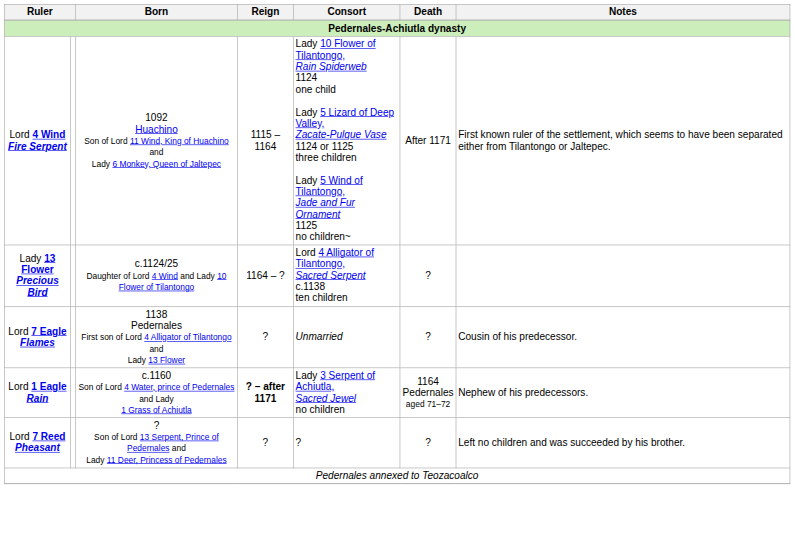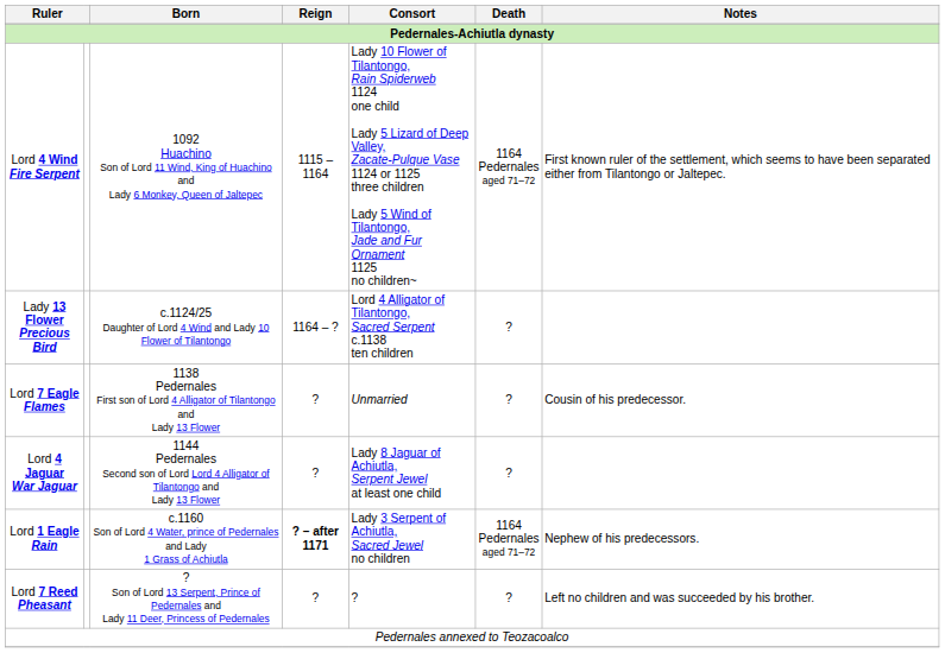Lord 4 Wind Fire Serpent | Death: After 1171 -> 1164 Pedernales aged 71–72
+ row: Lord 4 Jaguar War Jaguar | 1144 Pedernales Second son of Lord Lord 4 Alligator of Tilantongo and Lady 13 Flower | ? | Lady 8 Jaguar of Achiutla, Serpent Jewel at least one child | ?
